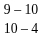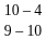rows swapped: 9 – 10 <-> 10 – 4
